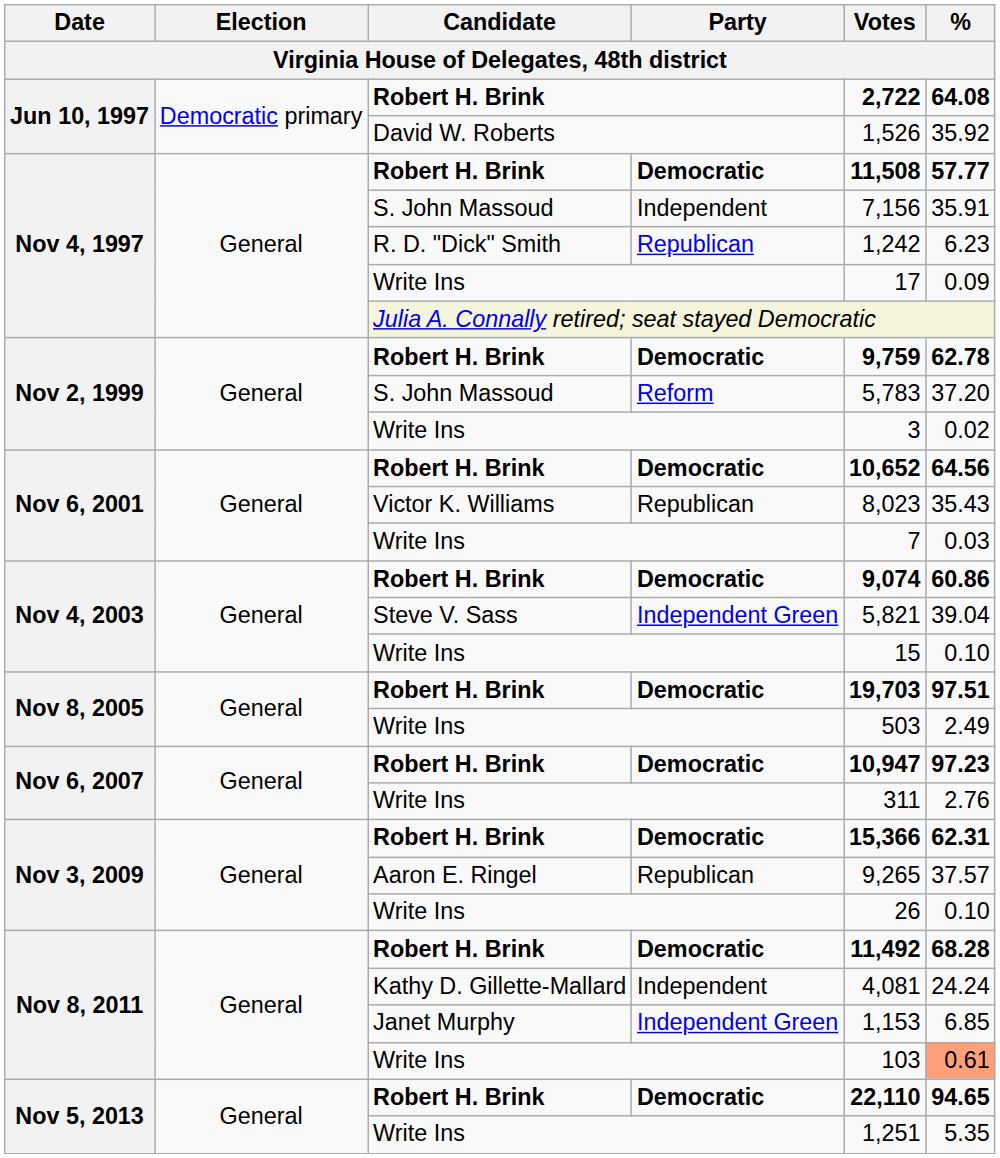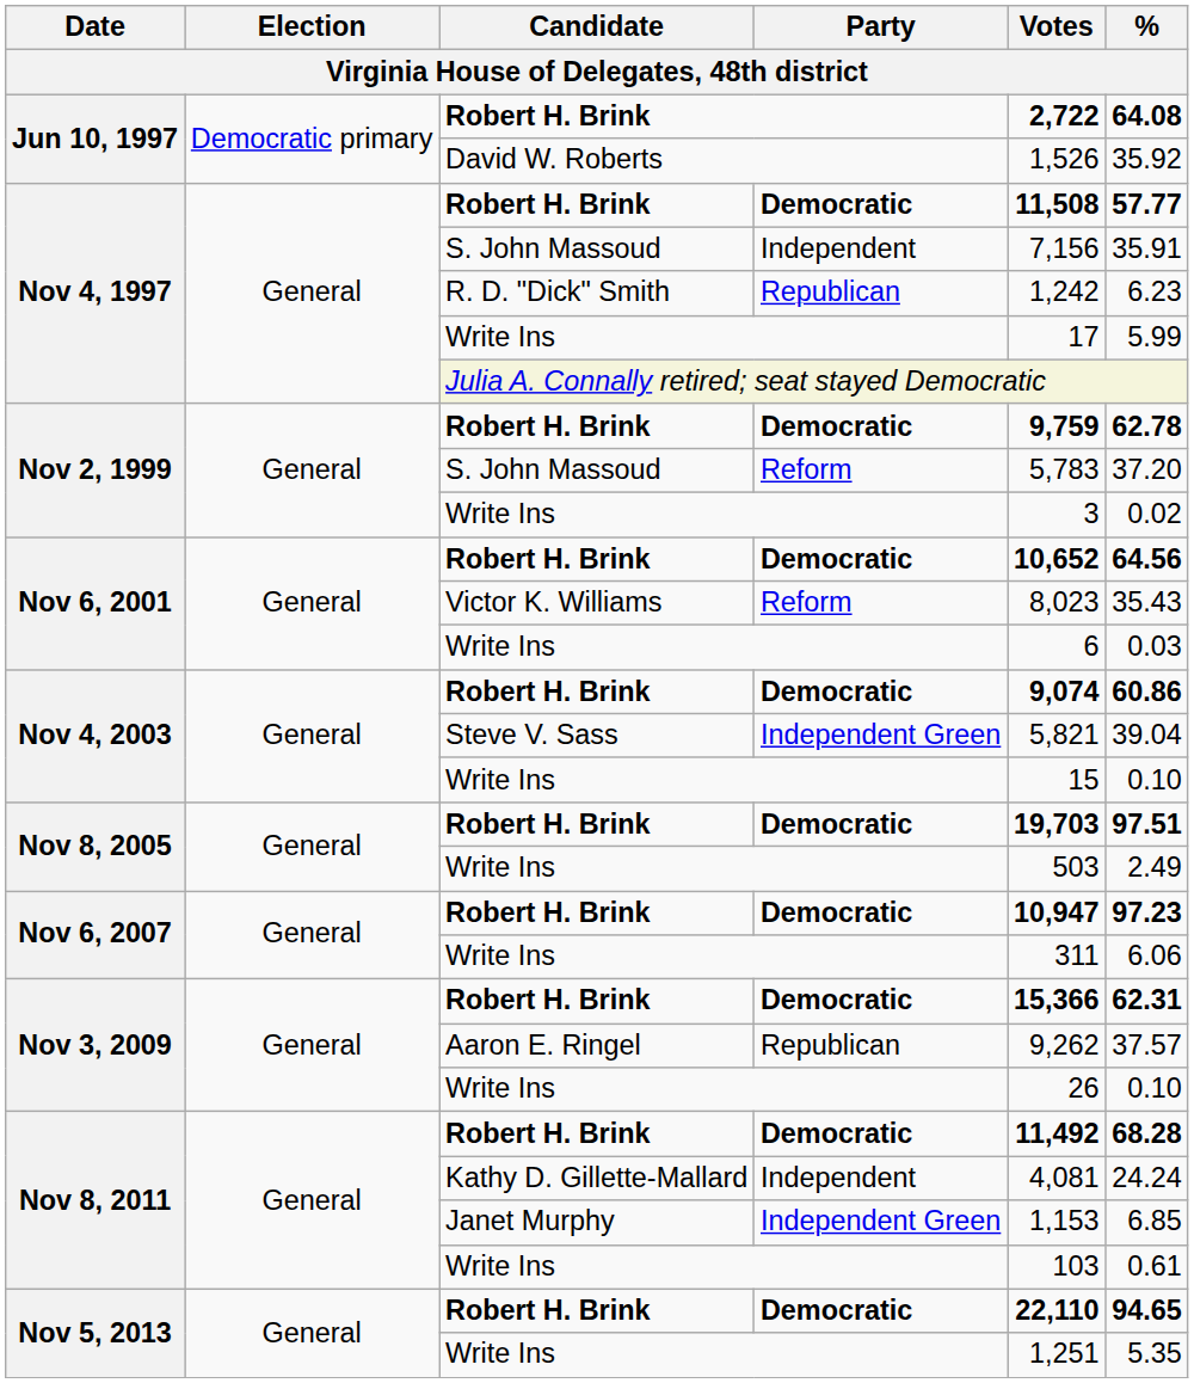Nov 4, 1997 / Write Ins | %: 0.09 -> 5.99
Victor K. Williams | Party: Republican -> Reform
Nov 6, 2001 / Write Ins | Votes: 7 -> 6
Nov 6, 2007 / Write Ins | %: 2.76 -> 6.06
Aaron E. Ringel | Votes: 9,265 -> 9,262
Nov 8, 2011 / Write Ins | %: lightsalmon background -> no background
